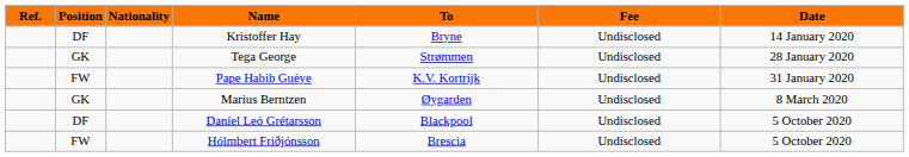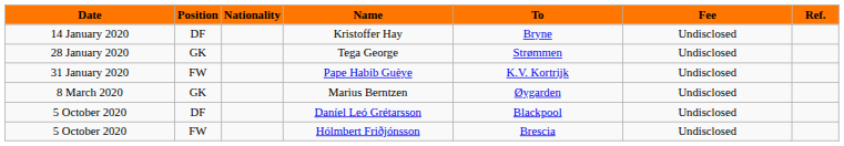columns swapped: Date <-> Ref.
